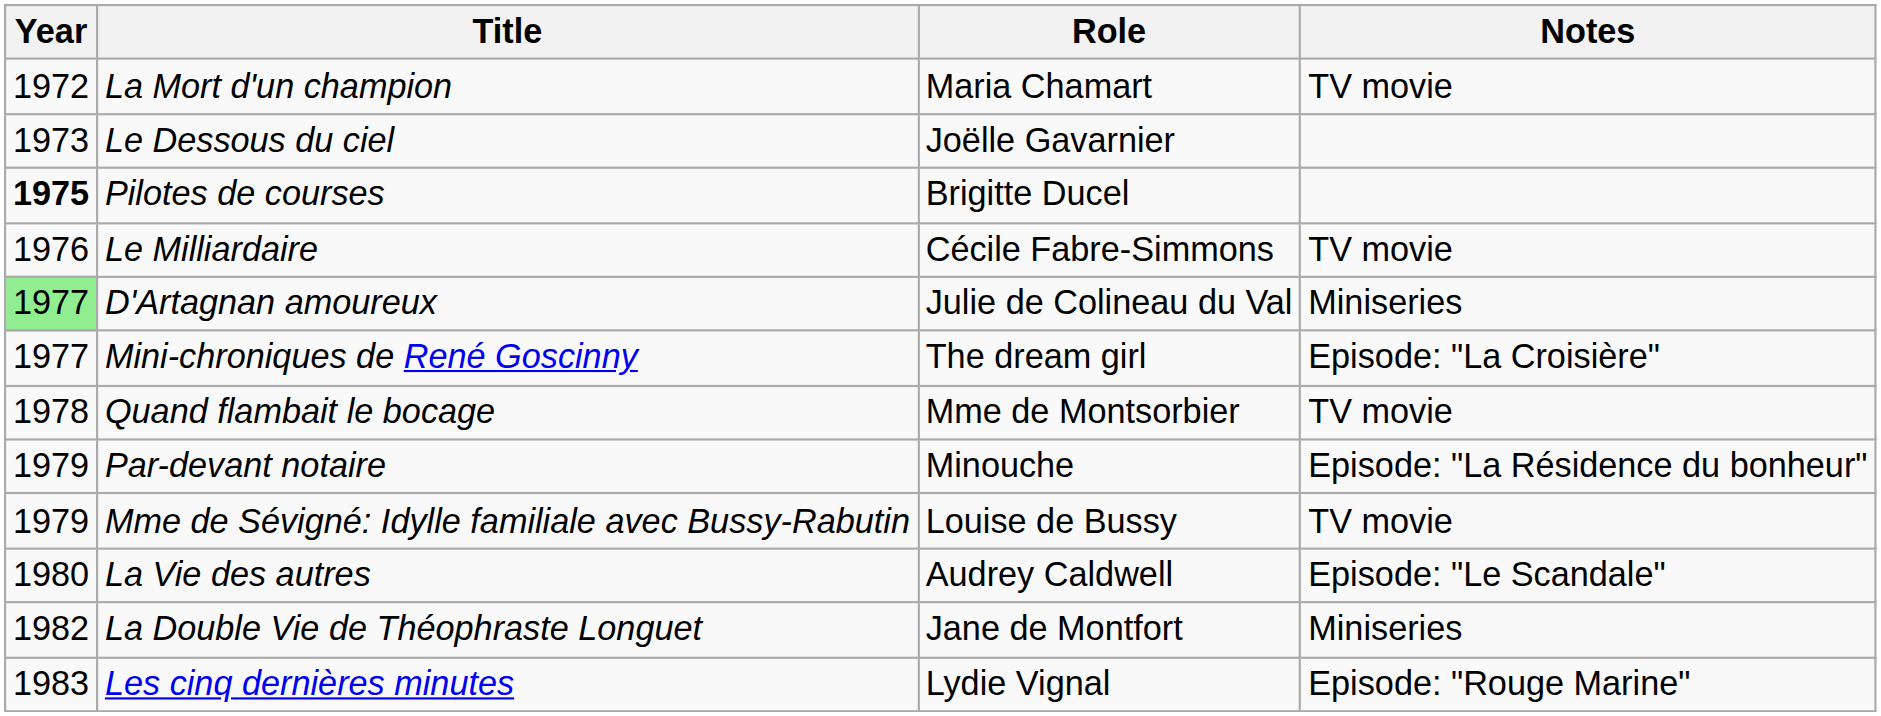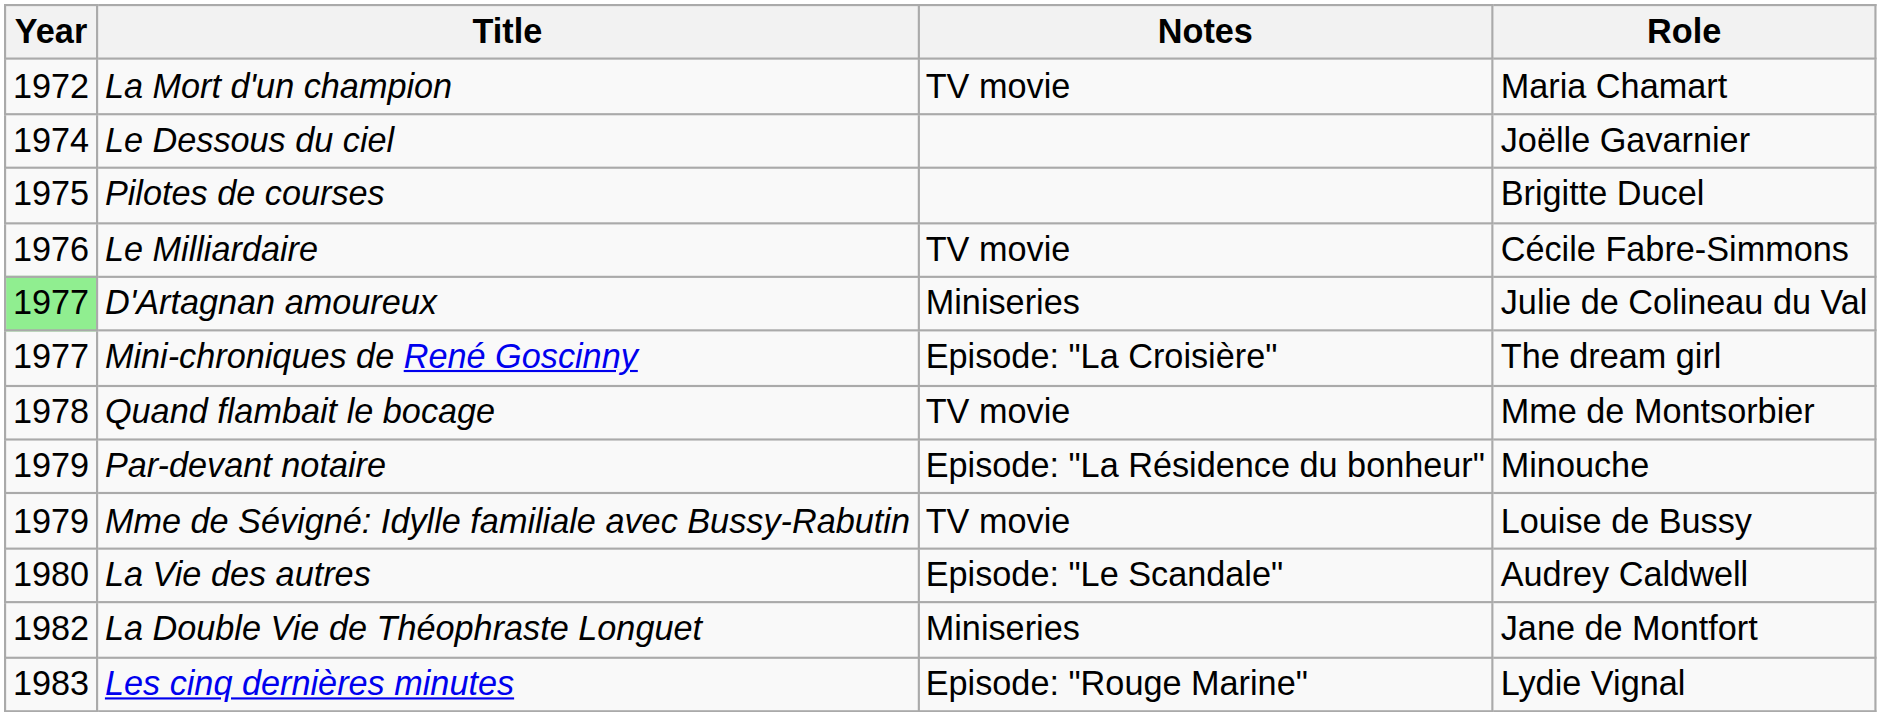columns swapped: Role <-> Notes
Le Dessous du ciel | Year: 1973 -> 1974
Pilotes de courses | Year: bold -> normal
